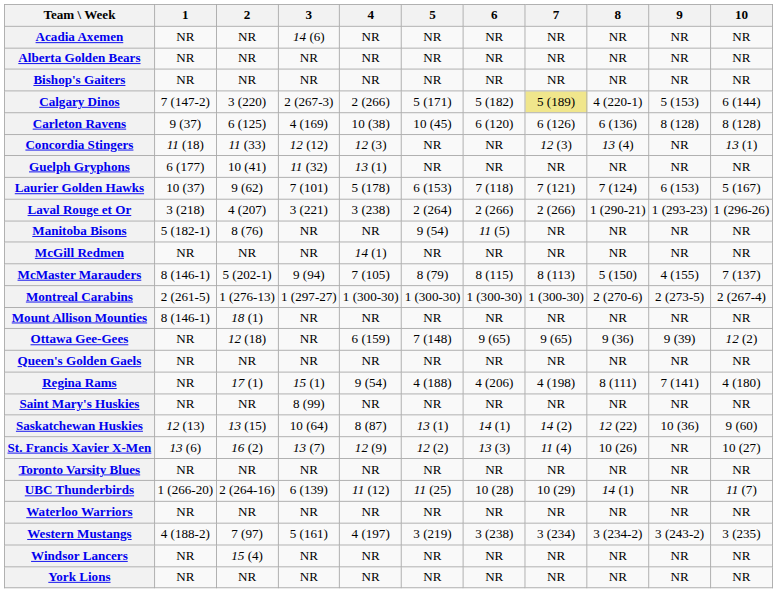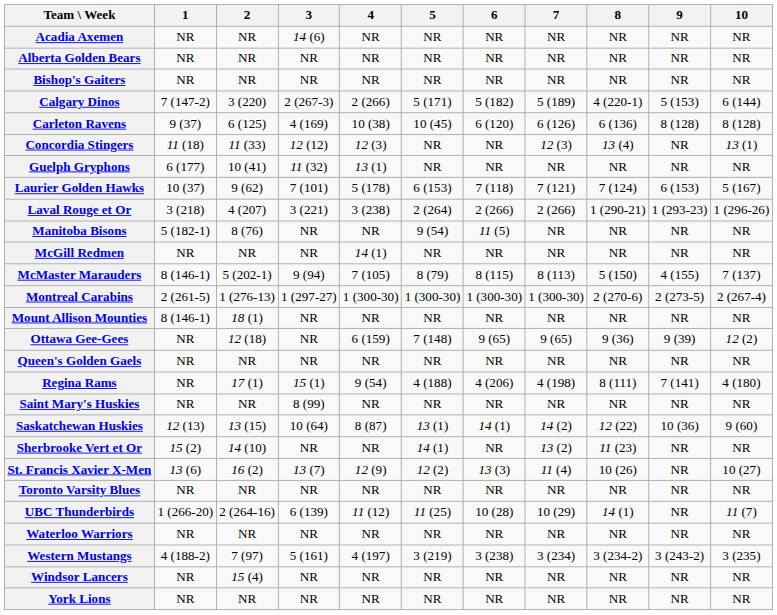Calgary Dinos | 7: khaki background -> no background
+ row: Sherbrooke Vert et Or | 15 (2) | 14 (10) | NR | NR | 14 (1) | NR | 13 (2) | 11 (23) | NR | NR
